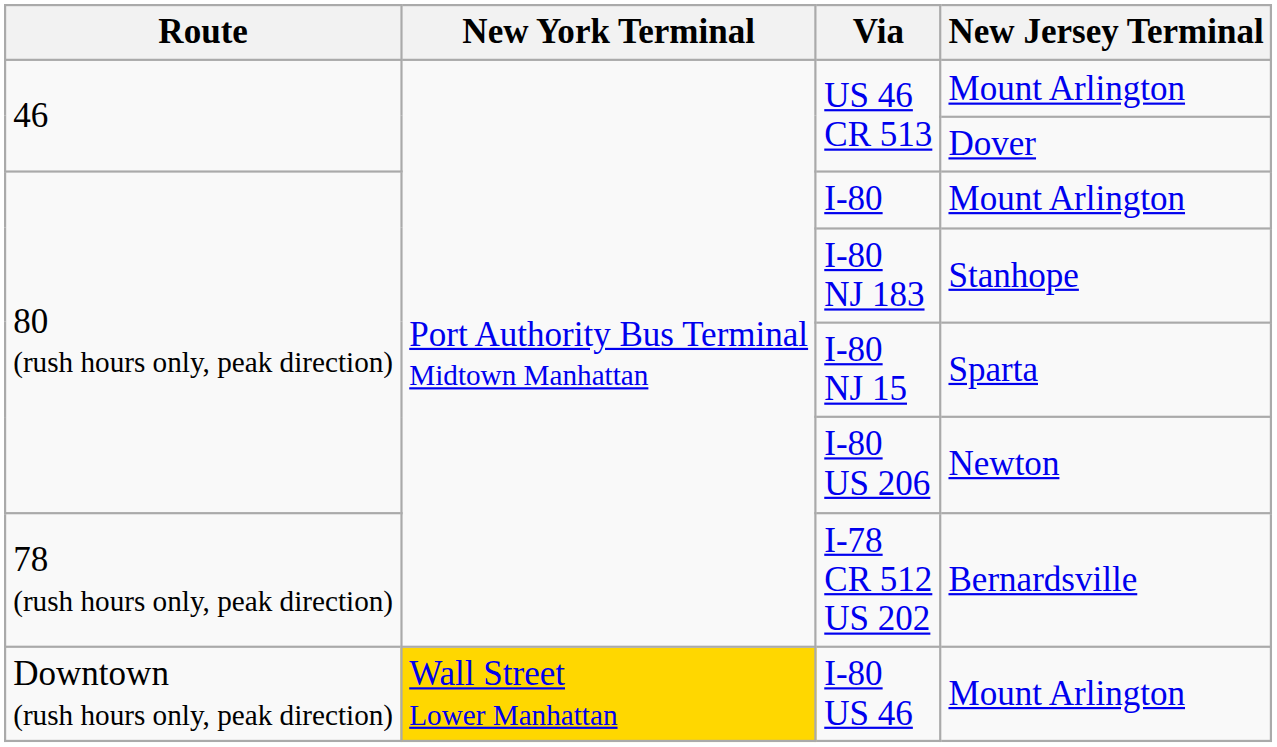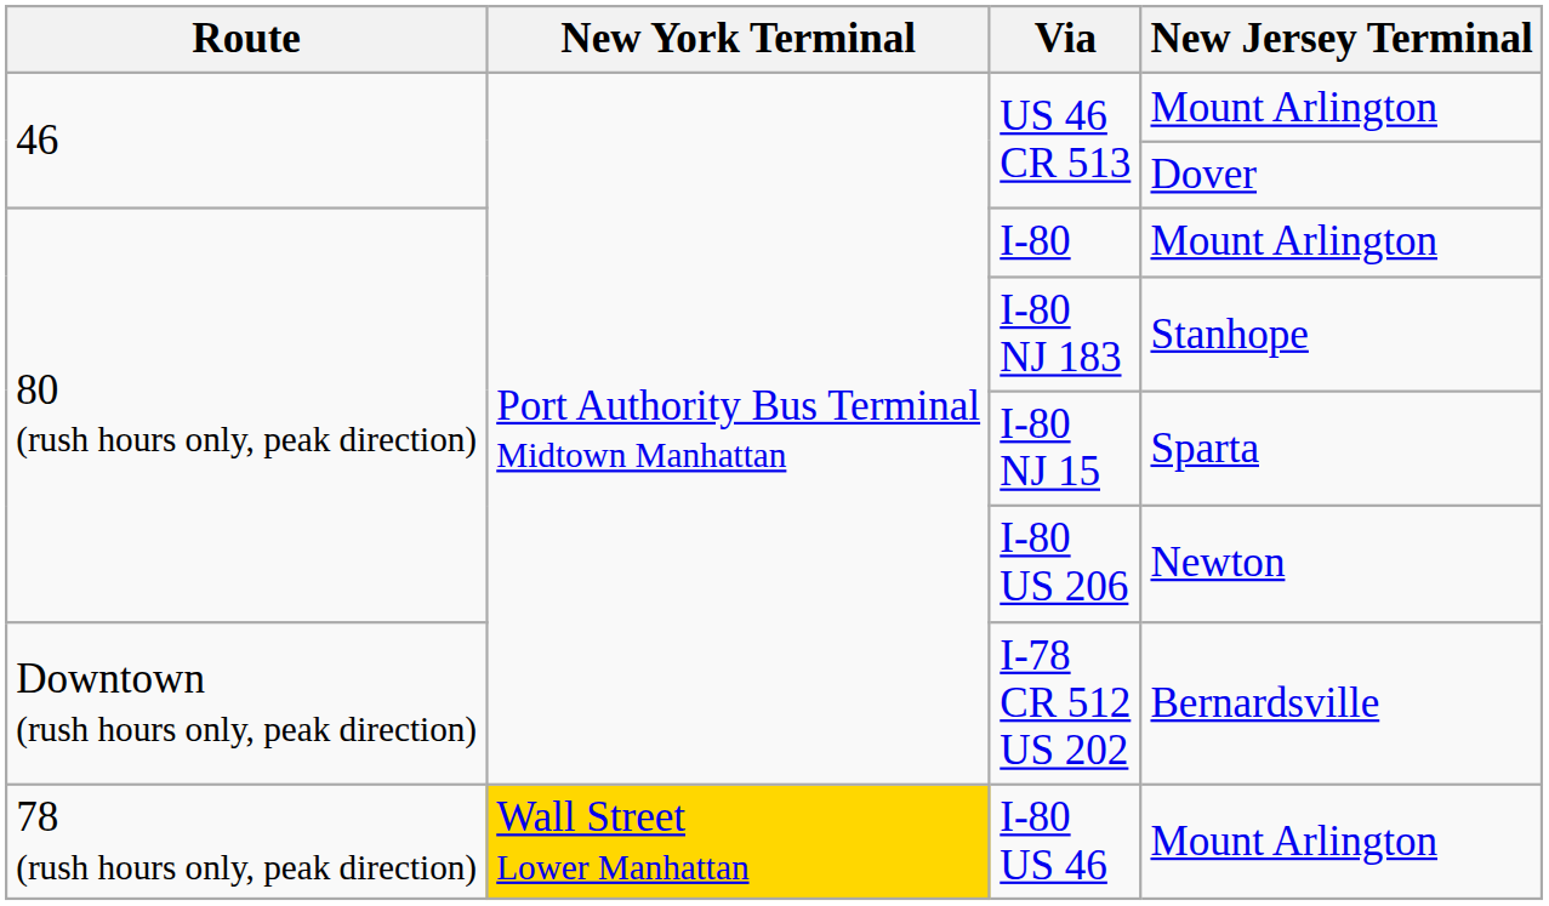I-78 CR 512 US 202 | Route: 78 (rush hours only, peak direction) -> Downtown (rush hours only, peak direction)
I-80 US 46 | Route: Downtown (rush hours only, peak direction) -> 78 (rush hours only, peak direction)
